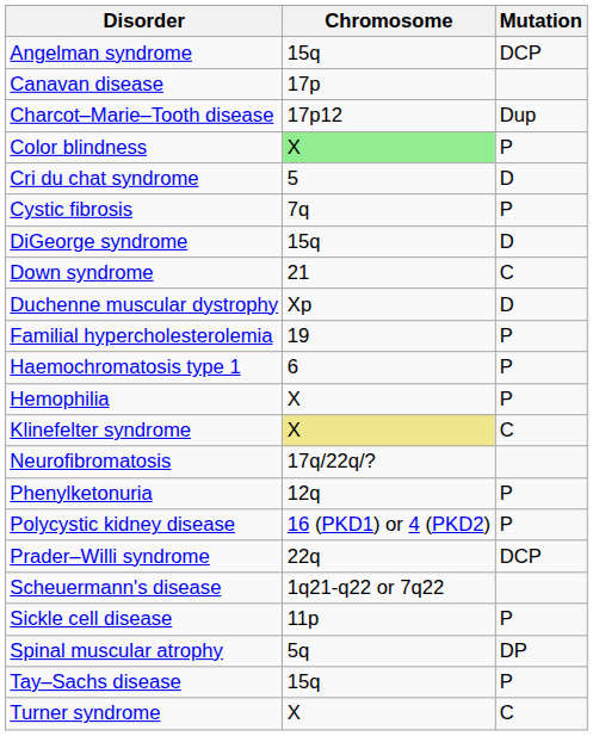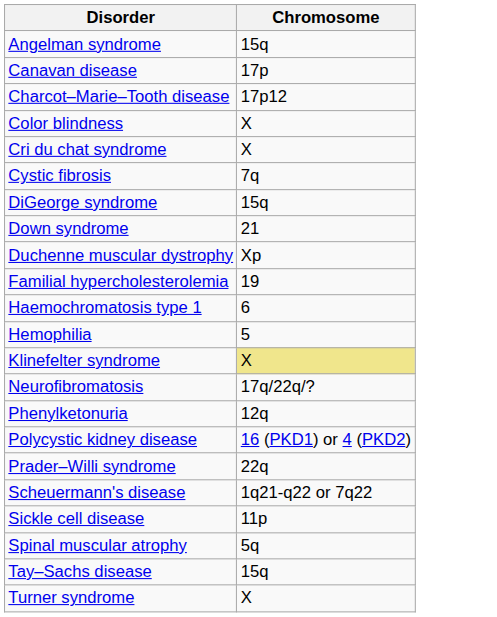- column: Mutation | DCP | Dup | P | D | P | D | C | D | P | P | P | C | P | P | DCP | P | DP | P | C
Color blindness | Chromosome: lightgreen background -> no background
Cri du chat syndrome | Chromosome: 5 -> X
Hemophilia | Chromosome: X -> 5
